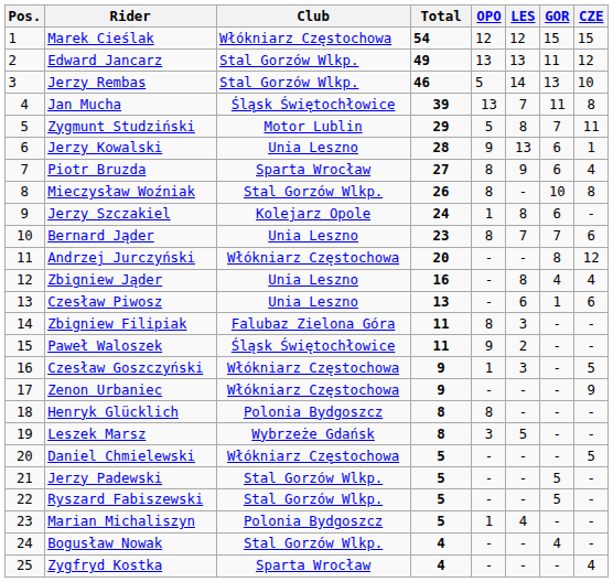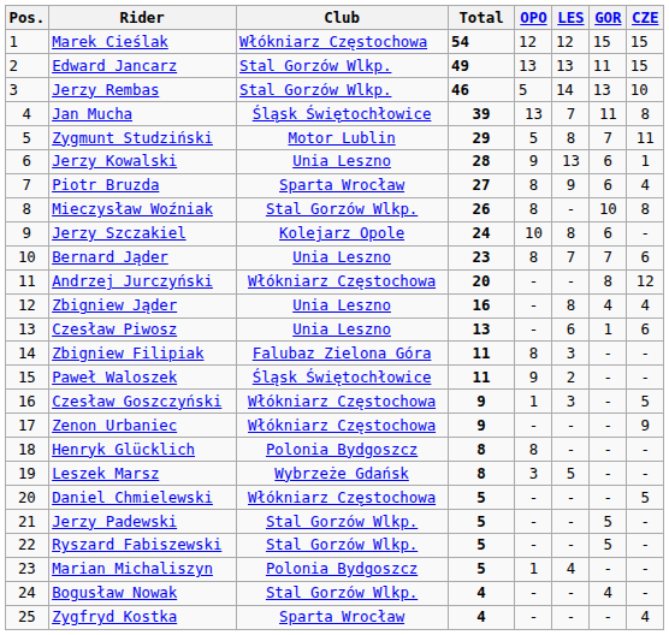Edward Jancarz | CZE: 12 -> 15
Jerzy Szczakiel | OPO: 1 -> 10
